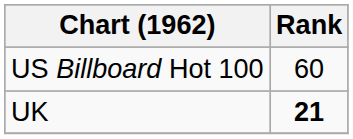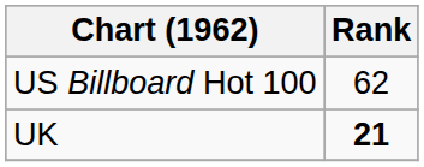US Billboard Hot 100 | Rank: 60 -> 62
